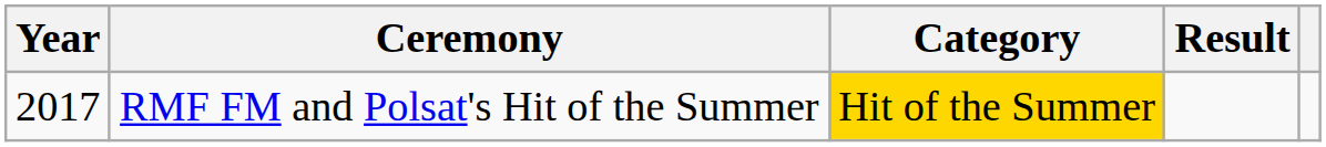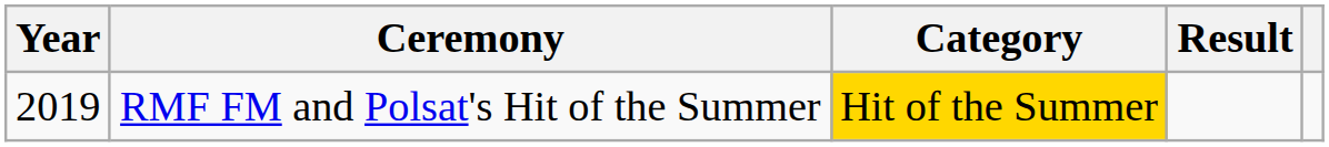RMF FM and Polsat's Hit of the Summer | Year: 2017 -> 2019
